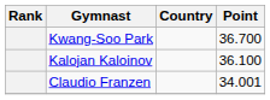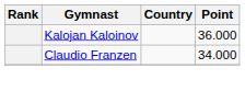- row: Kwang-Soo Park | 36.700
Kalojan Kaloinov | Point: 36.100 -> 36.000
Claudio Franzen | Point: 34.001 -> 34.000
